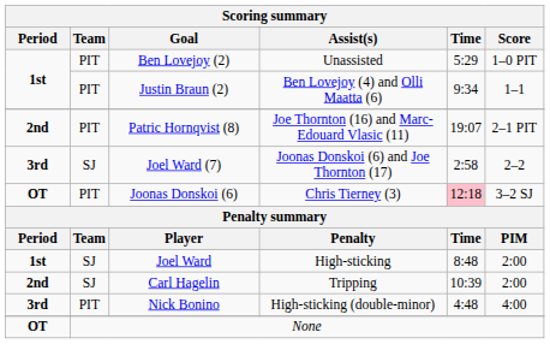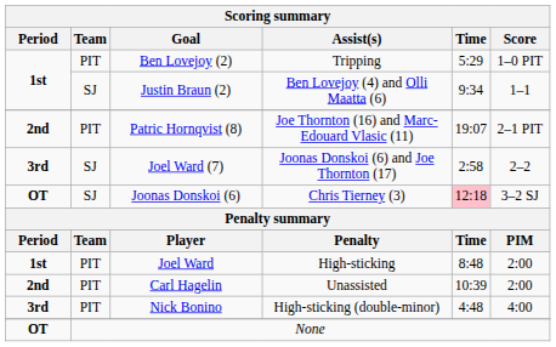Ben Lovejoy (2) | Assist(s): Unassisted -> Tripping
Justin Braun (2) | Team: PIT -> SJ
Joonas Donskoi (6) | Team: PIT -> SJ
Joel Ward | Team: SJ -> PIT
Carl Hagelin | Team: SJ -> PIT
Carl Hagelin | Assist(s): Tripping -> Unassisted
